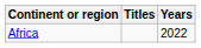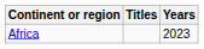Africa | Years: 2022 -> 2023
